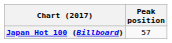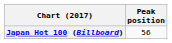Japan Hot 100 (Billboard) | Peak position: 57 -> 56
